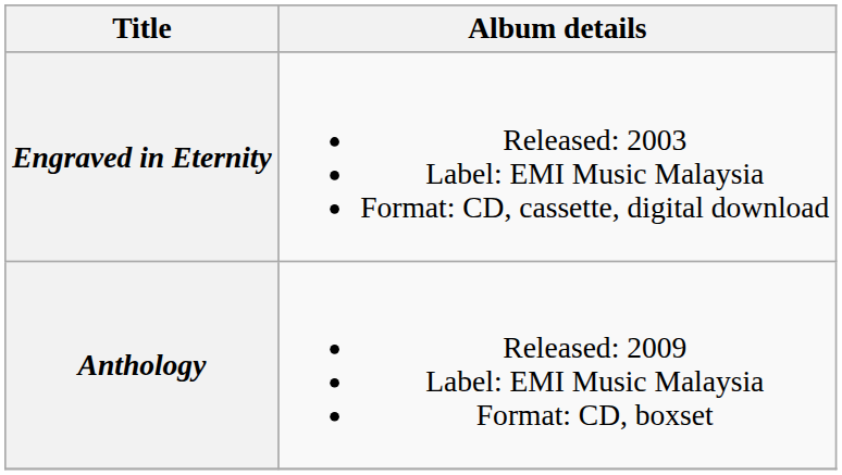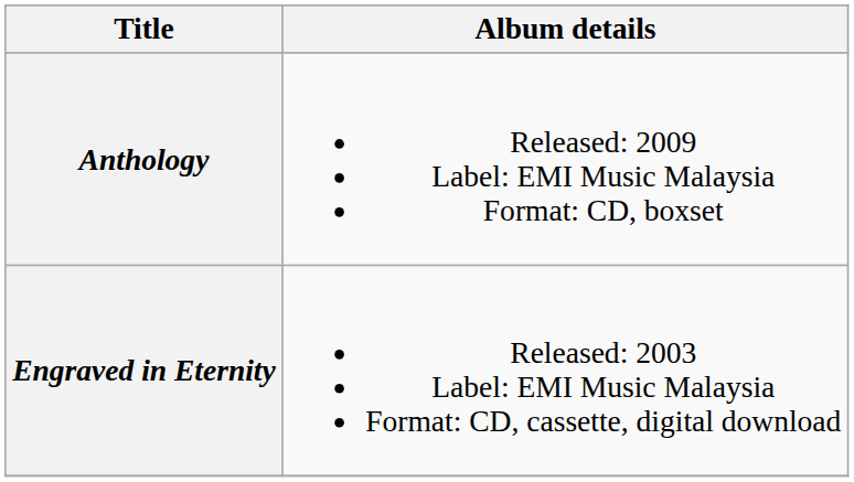rows swapped: Engraved in Eternity <-> Anthology
